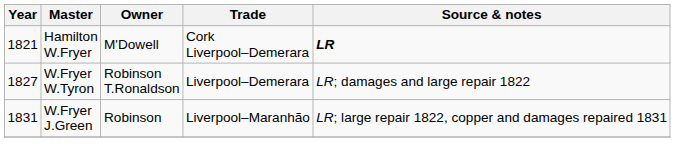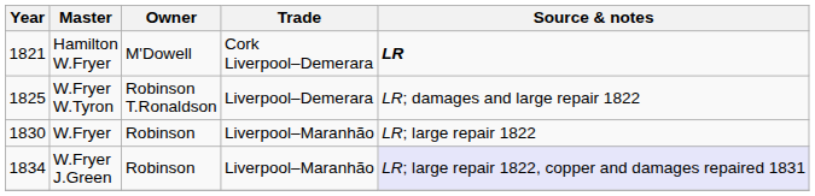W.Fryer W.Tyron | Year: 1827 -> 1825
+ row: 1830 | W.Fryer | Robinson | Liverpool–Maranhão | LR; large repair 1822
W.Fryer J.Green | Year: 1831 -> 1834
W.Fryer J.Green | Source & notes: no background -> lavender background
